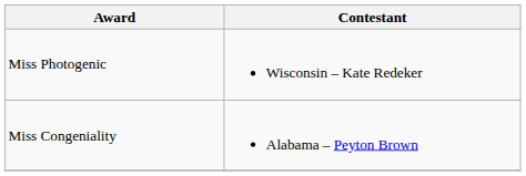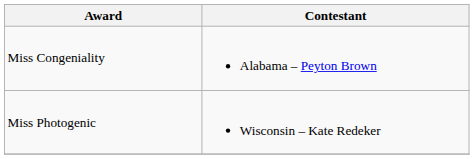rows swapped: Miss Congeniality <-> Miss Photogenic
